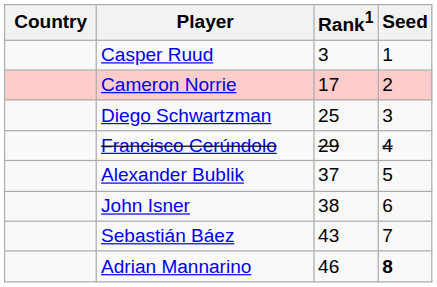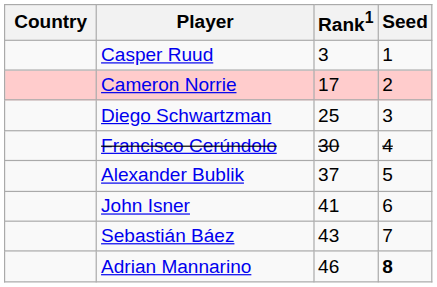Francisco Cerúndolo | Rank1: 29 -> 30
John Isner | Rank1: 38 -> 41
